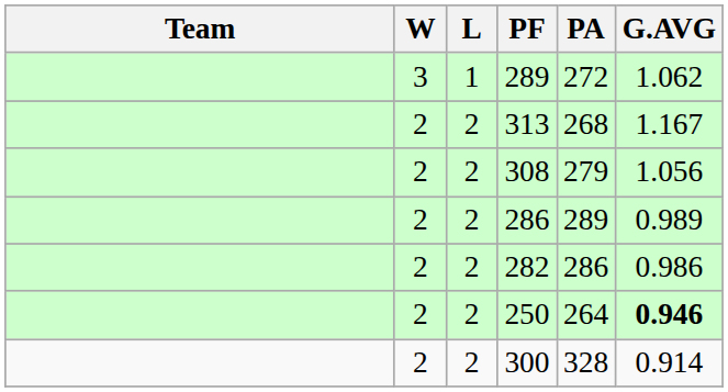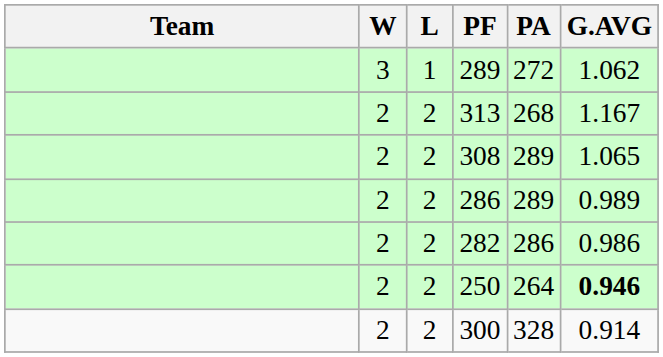308 | PA: 279 -> 289
308 | G.AVG: 1.056 -> 1.065
